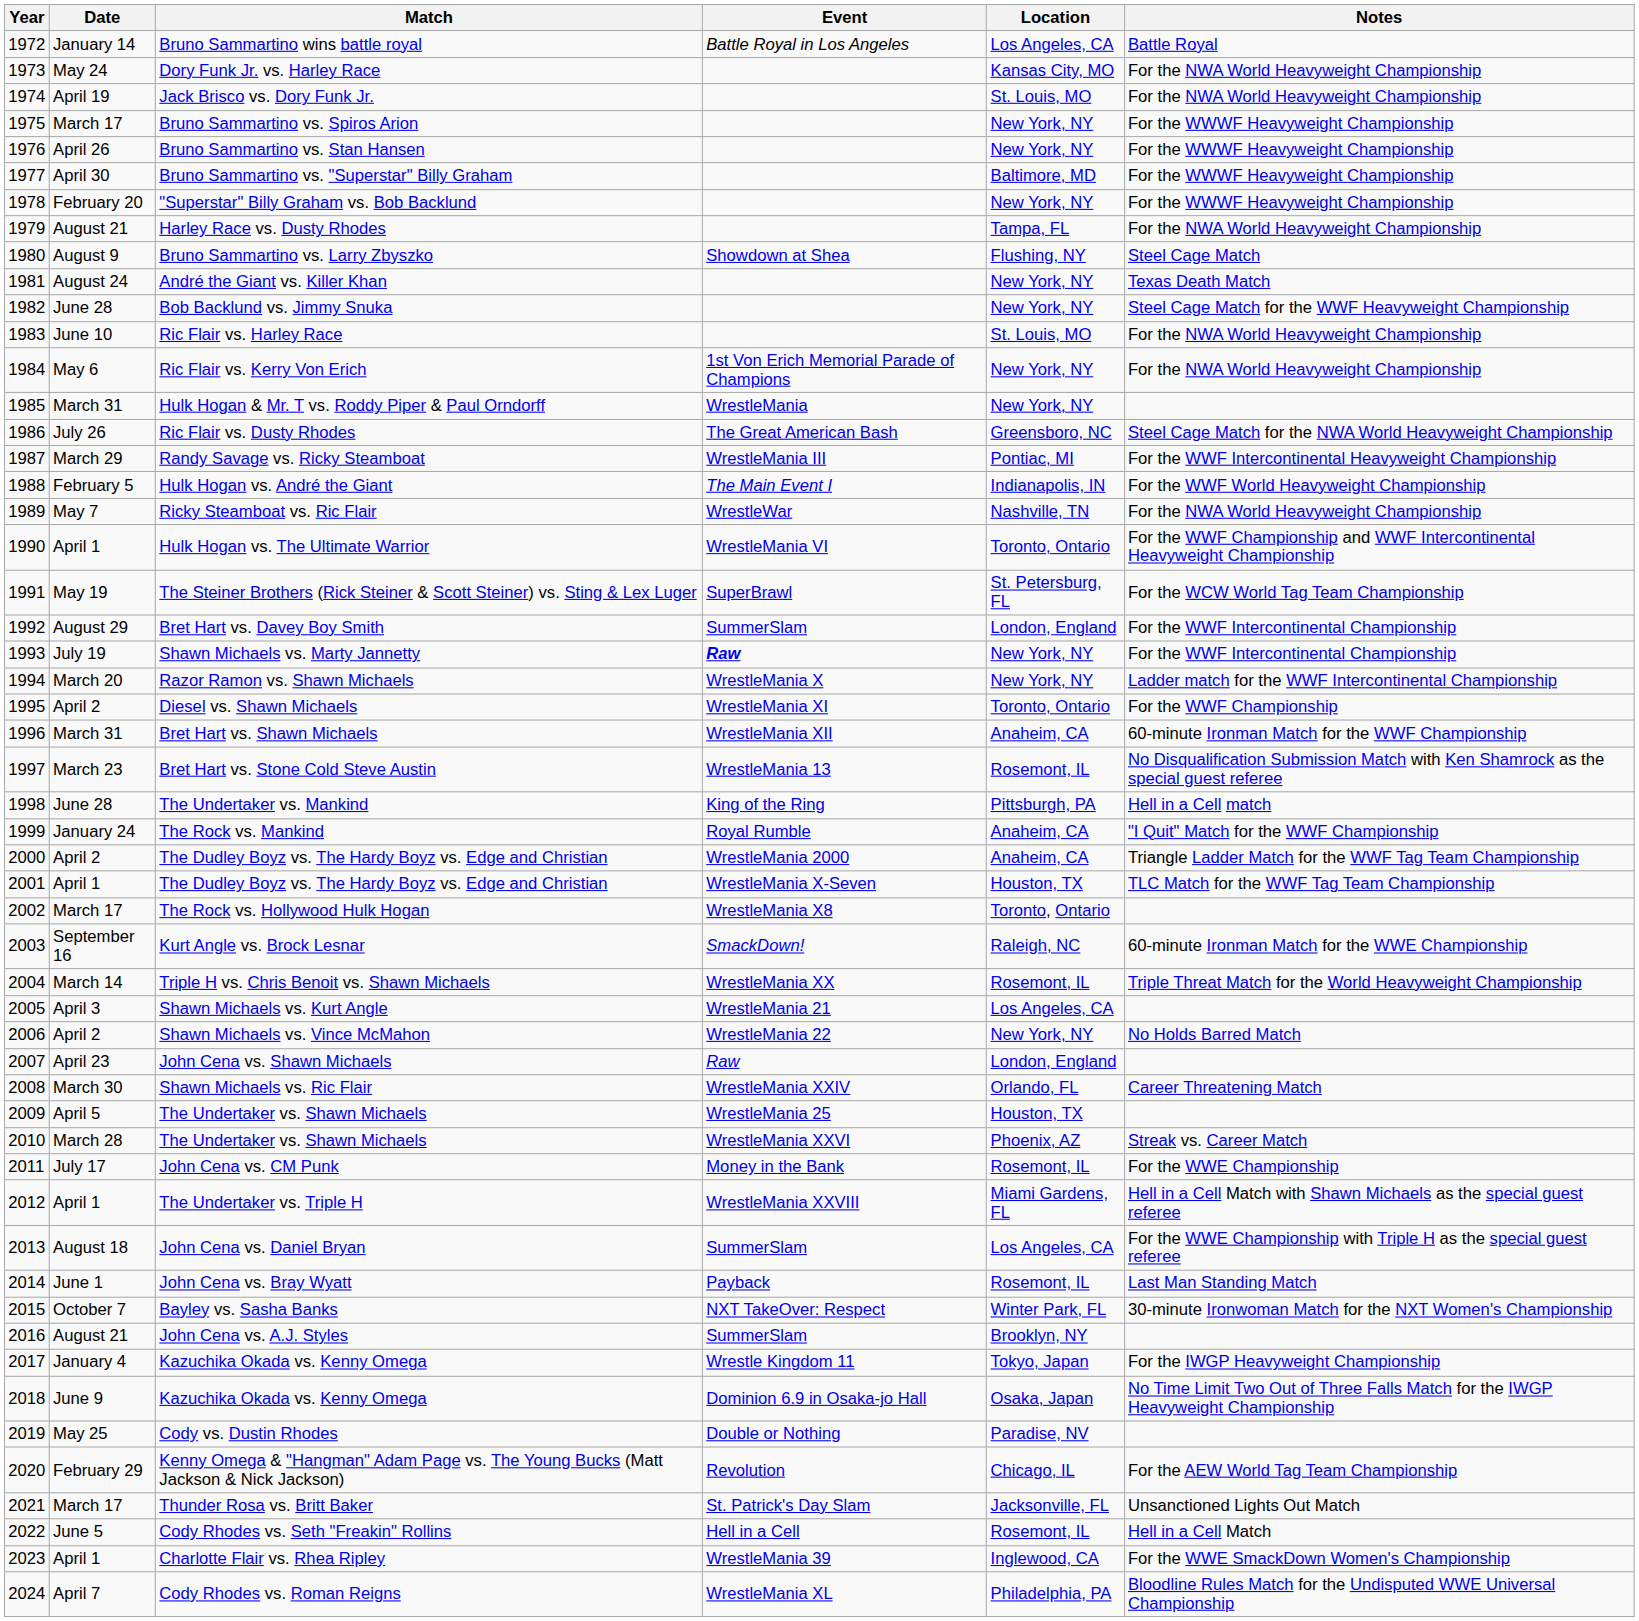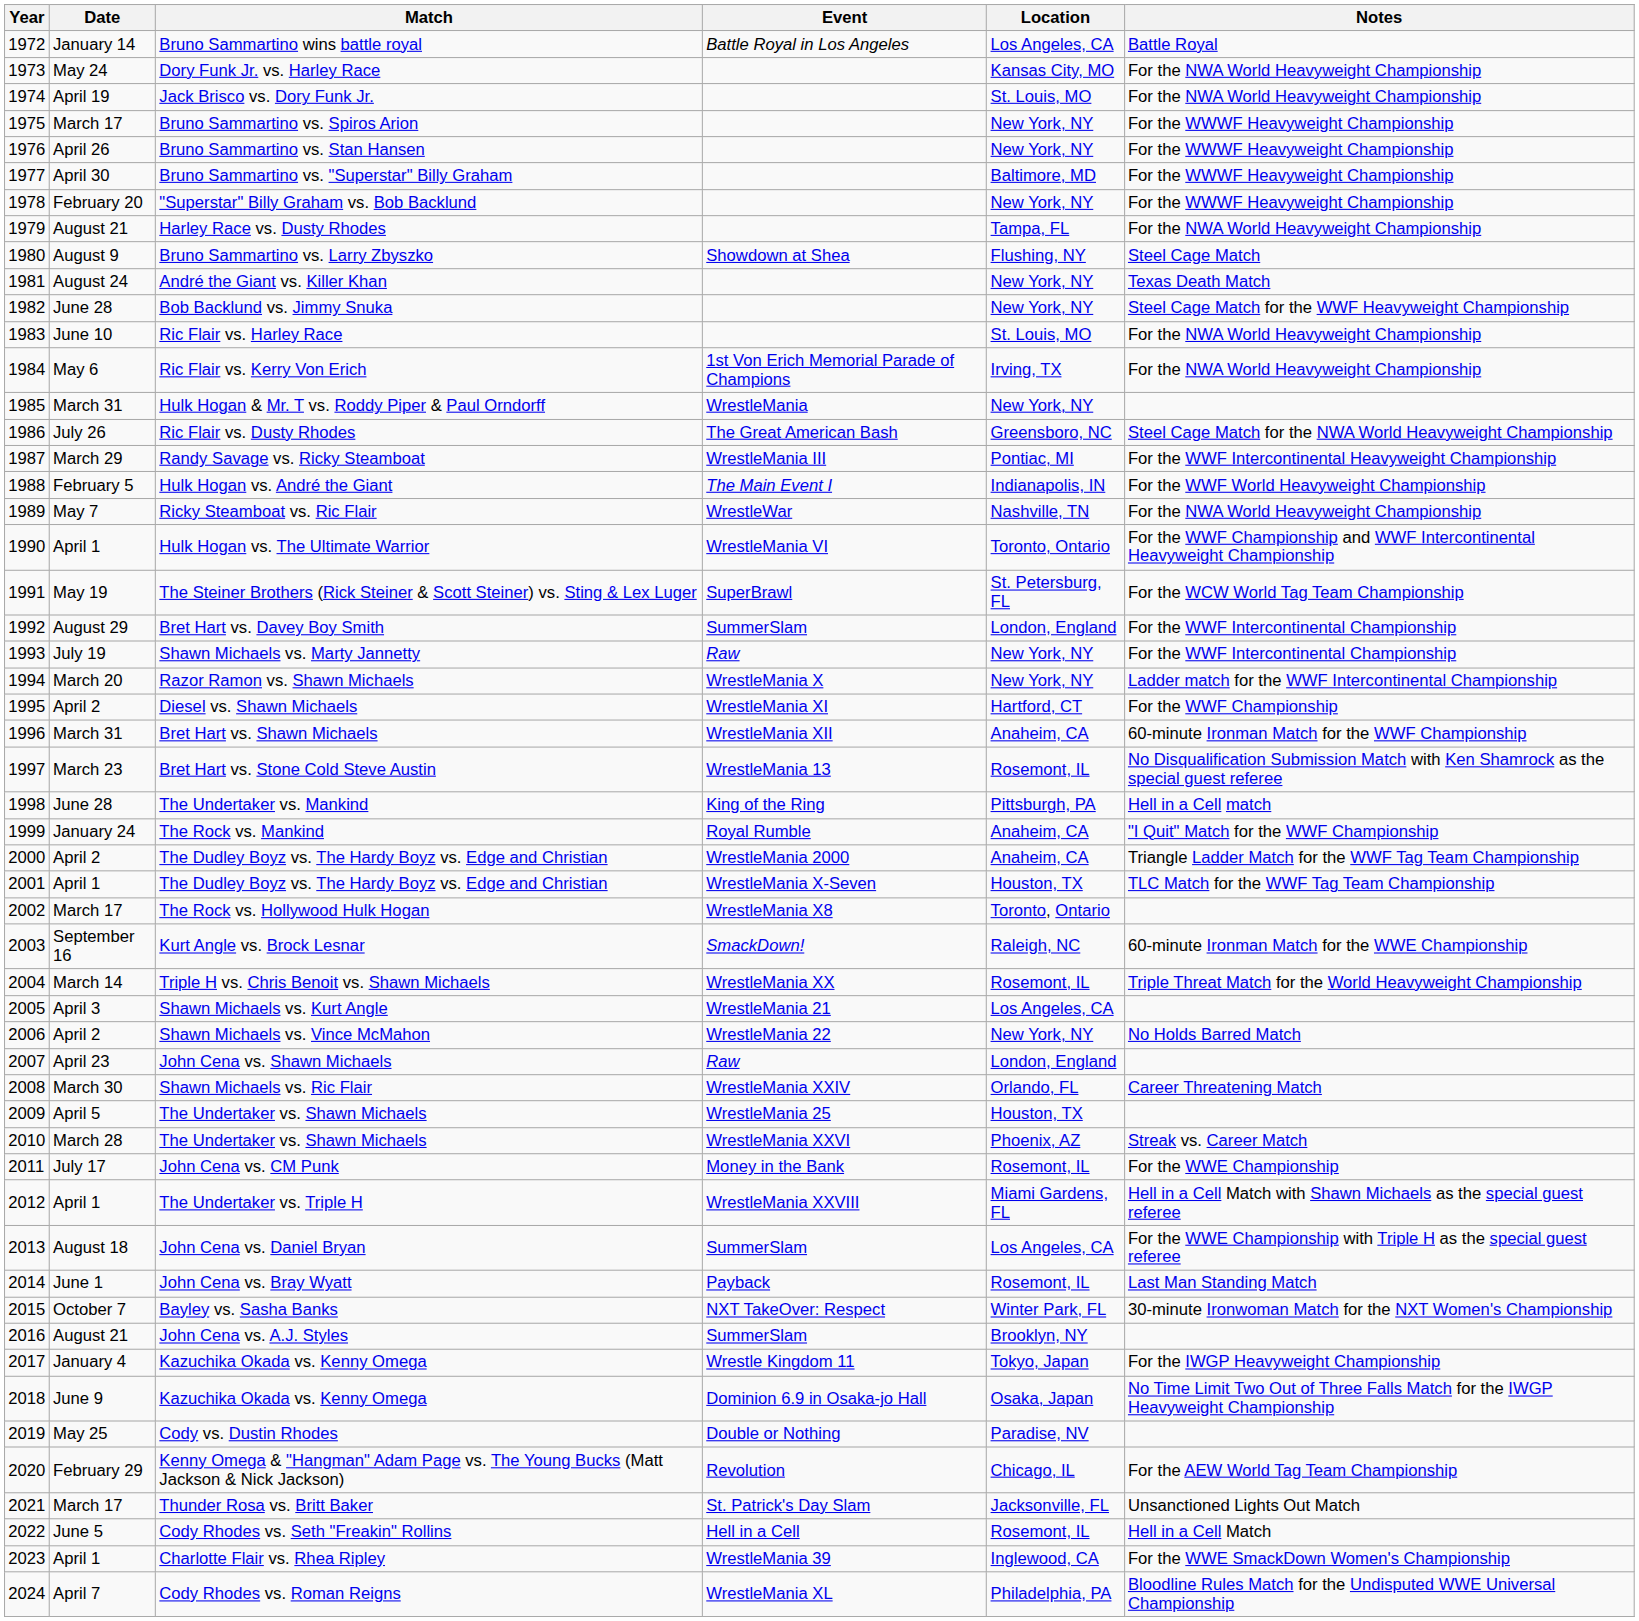Ric Flair vs. Kerry Von Erich | Location: New York, NY -> Irving, TX
Shawn Michaels vs. Marty Jannetty | Event: bold -> normal
Diesel vs. Shawn Michaels | Location: Toronto, Ontario -> Hartford, CT
